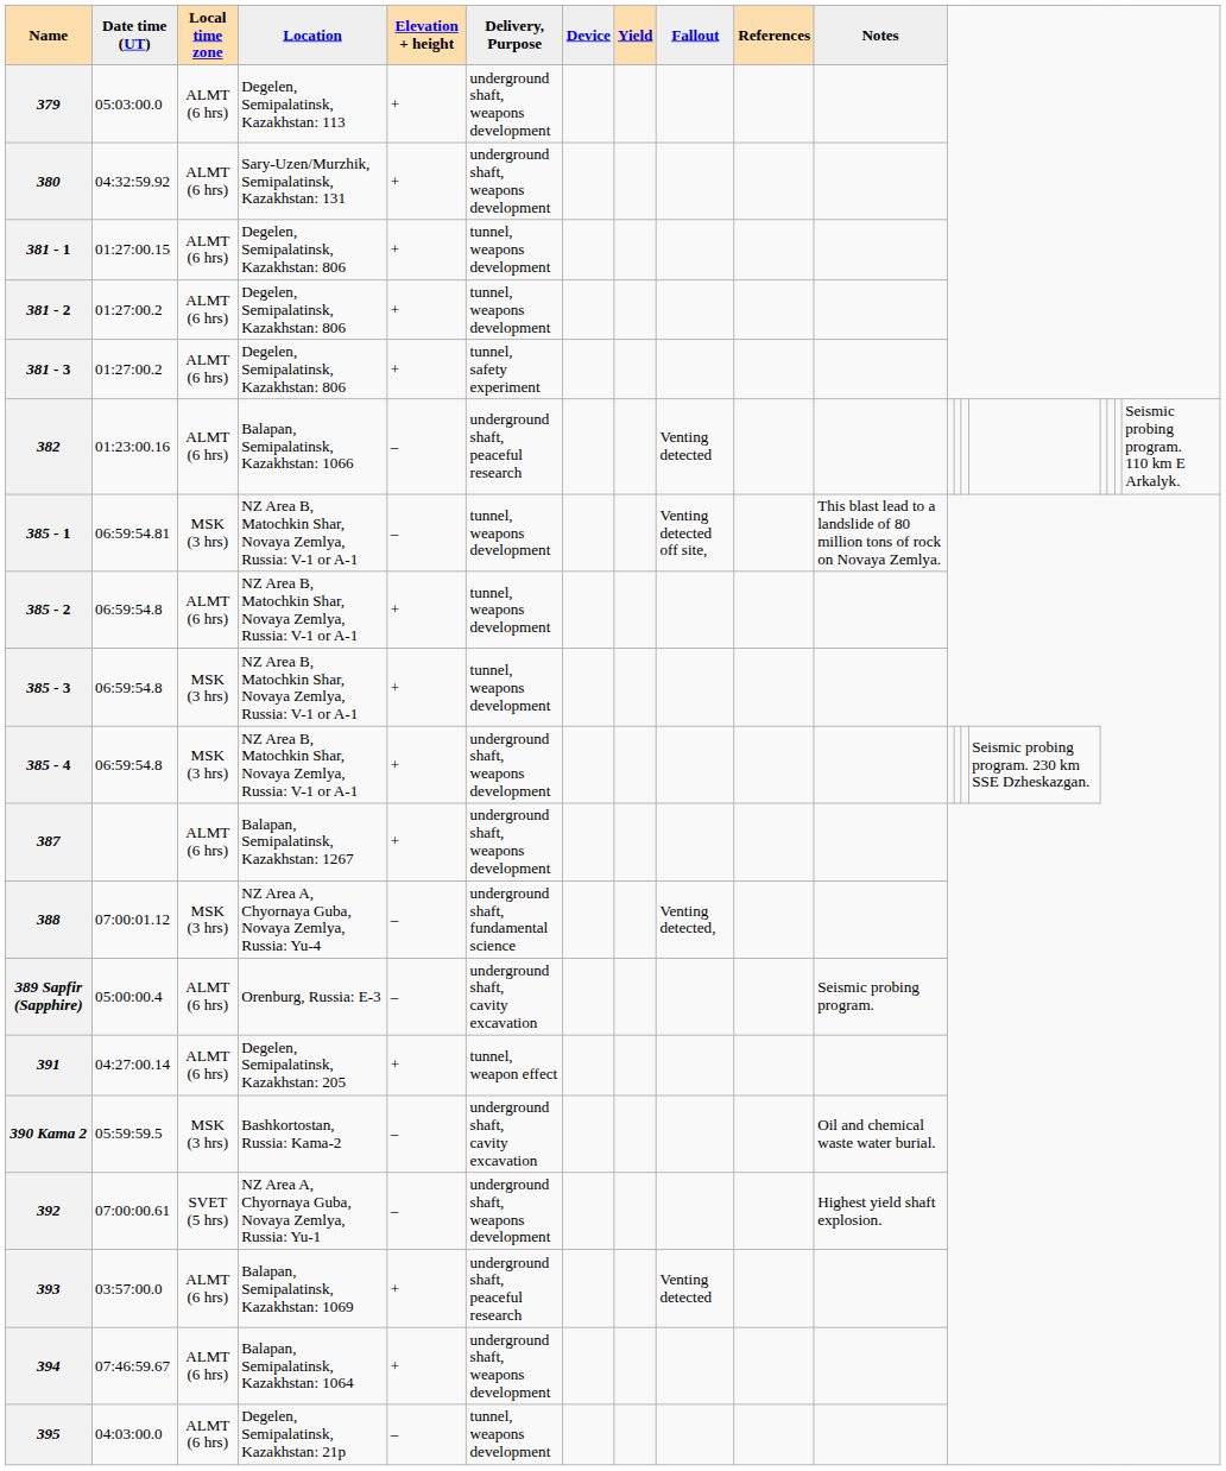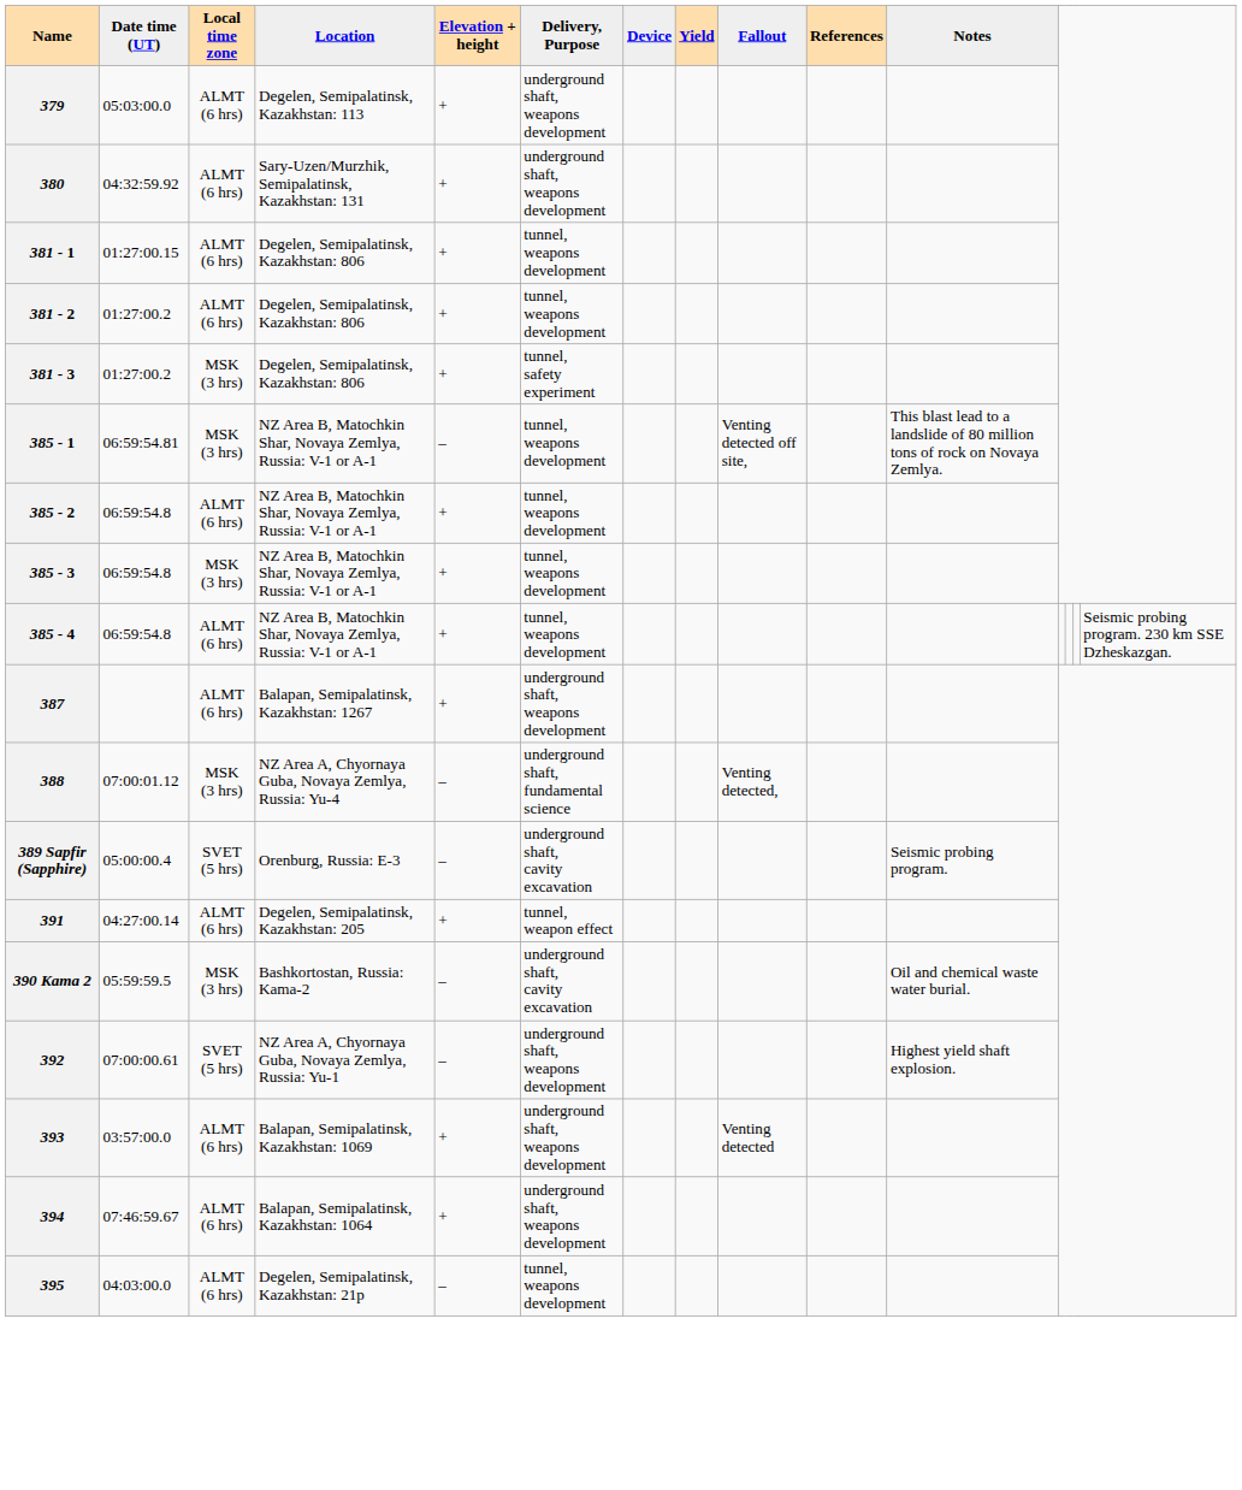381 - 3 | Local time zone: ALMT (6 hrs) -> MSK (3 hrs)
- row: 382 | 01:23:00.16 | ALMT (6 hrs) | Balapan, Semipalatinsk, Kazakhstan: 1066 | – | underground shaft, peaceful research | Venting detected | Seismic probing program. 110 km E Arkalyk.
385 - 4 | Local time zone: MSK (3 hrs) -> ALMT (6 hrs)
385 - 4 | Delivery, Purpose: underground shaft, weapons development -> tunnel, weapons development
389 Sapfir (Sapphire) | Local time zone: ALMT (6 hrs) -> SVET (5 hrs)
393 | Delivery, Purpose: underground shaft, peaceful research -> underground shaft, weapons development
